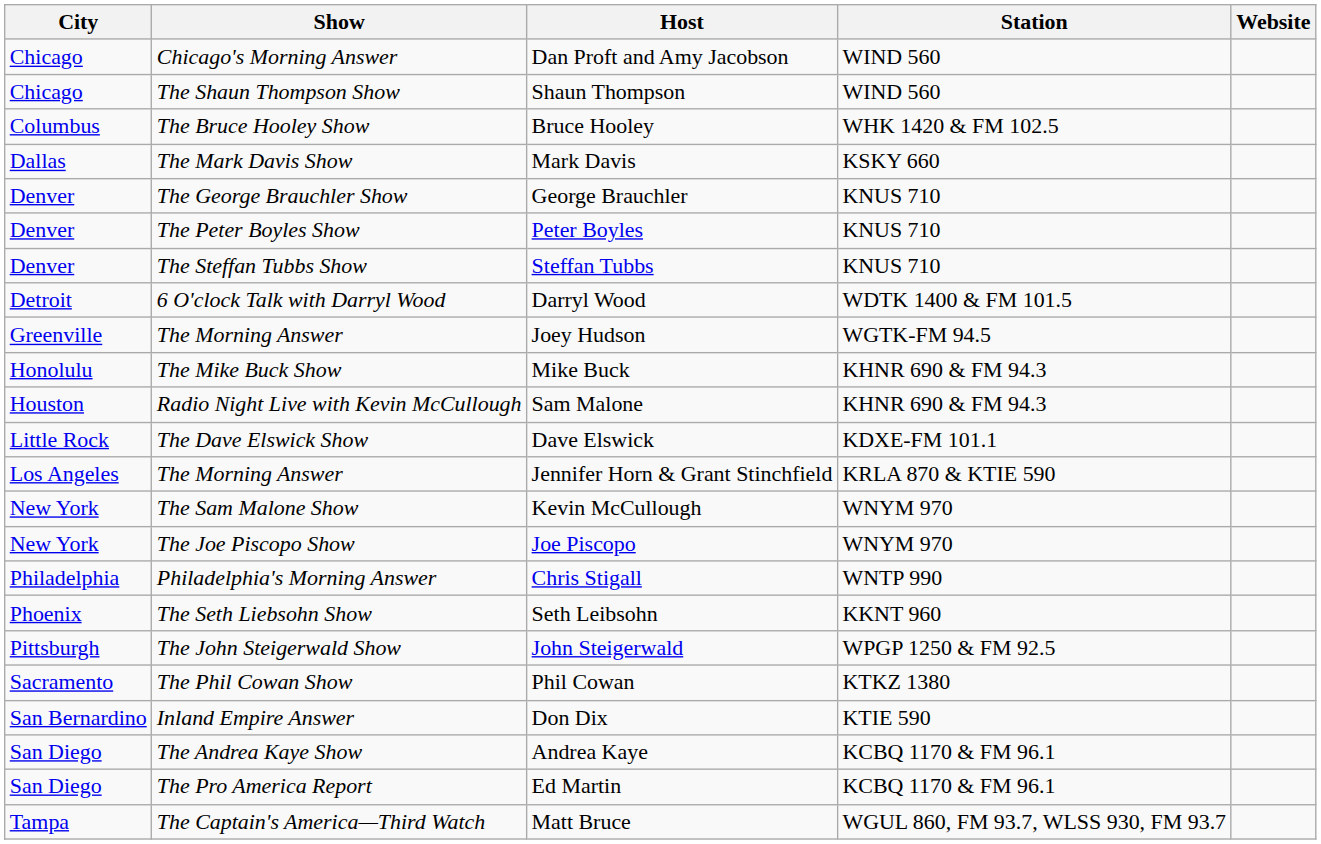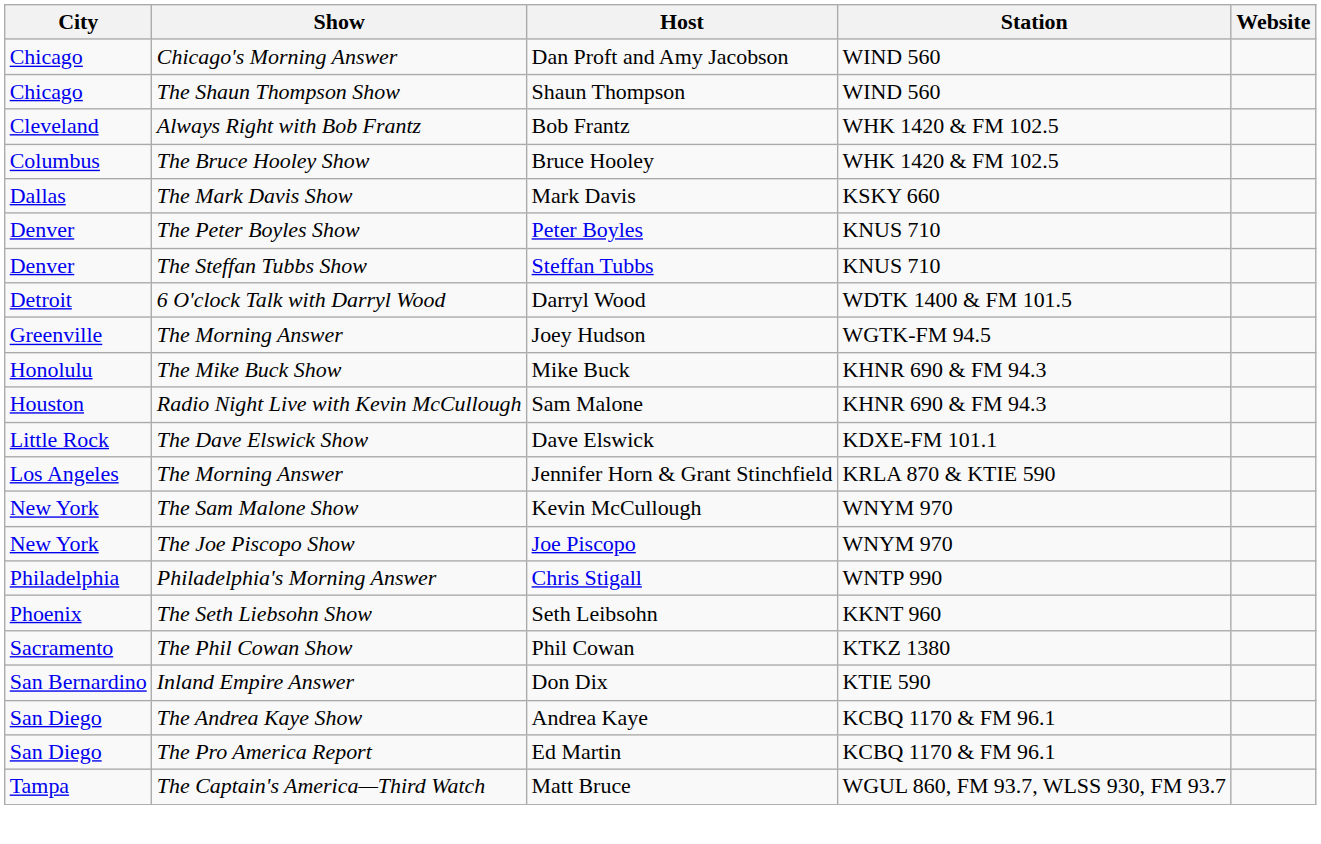+ row: Cleveland | Always Right with Bob Frantz | Bob Frantz | WHK 1420 & FM 102.5
- row: Denver | The George Brauchler Show | George Brauchler | KNUS 710
- row: Pittsburgh | The John Steigerwald Show | John Steigerwald | WPGP 1250 & FM 92.5
